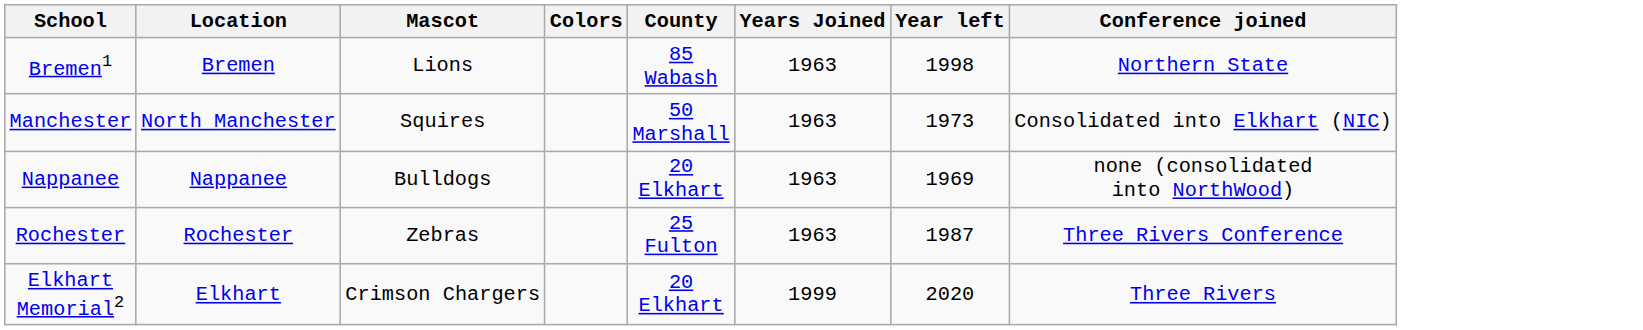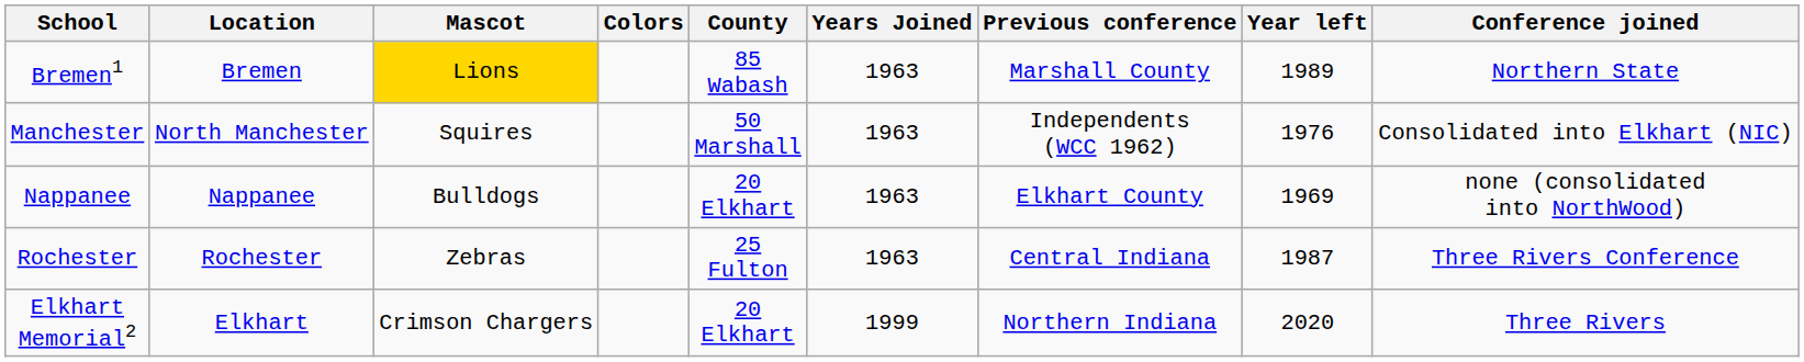+ column: Previous conference | Marshall County | Independents (WCC 1962) | Elkhart County | Central Indiana | Northern Indiana
Bremen1 | Mascot: no background -> gold background
Bremen1 | Year left: 1998 -> 1989
Manchester | Year left: 1973 -> 1976
